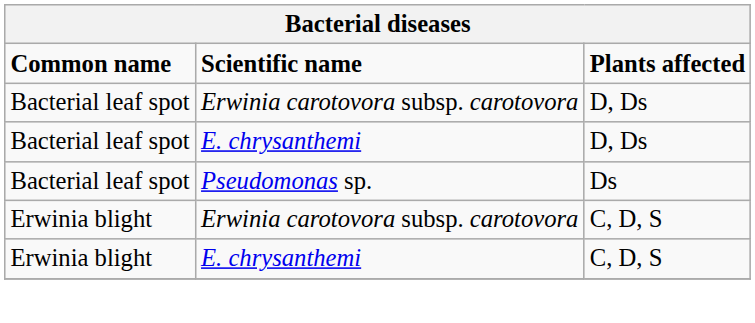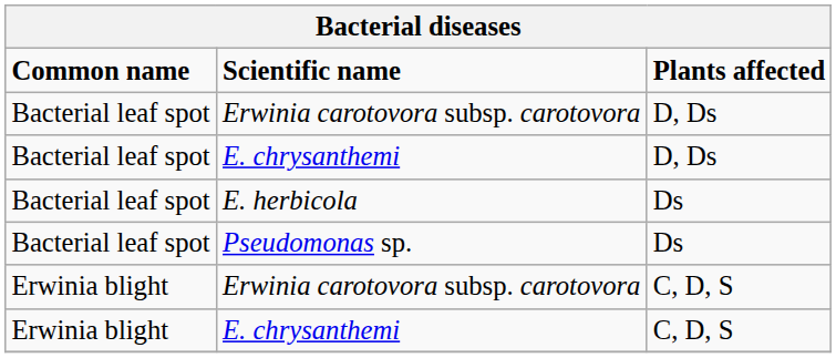+ row: Bacterial leaf spot | E. herbicola | Ds
